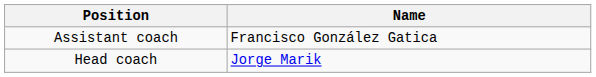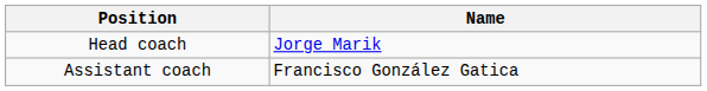rows swapped: Head coach <-> Assistant coach
